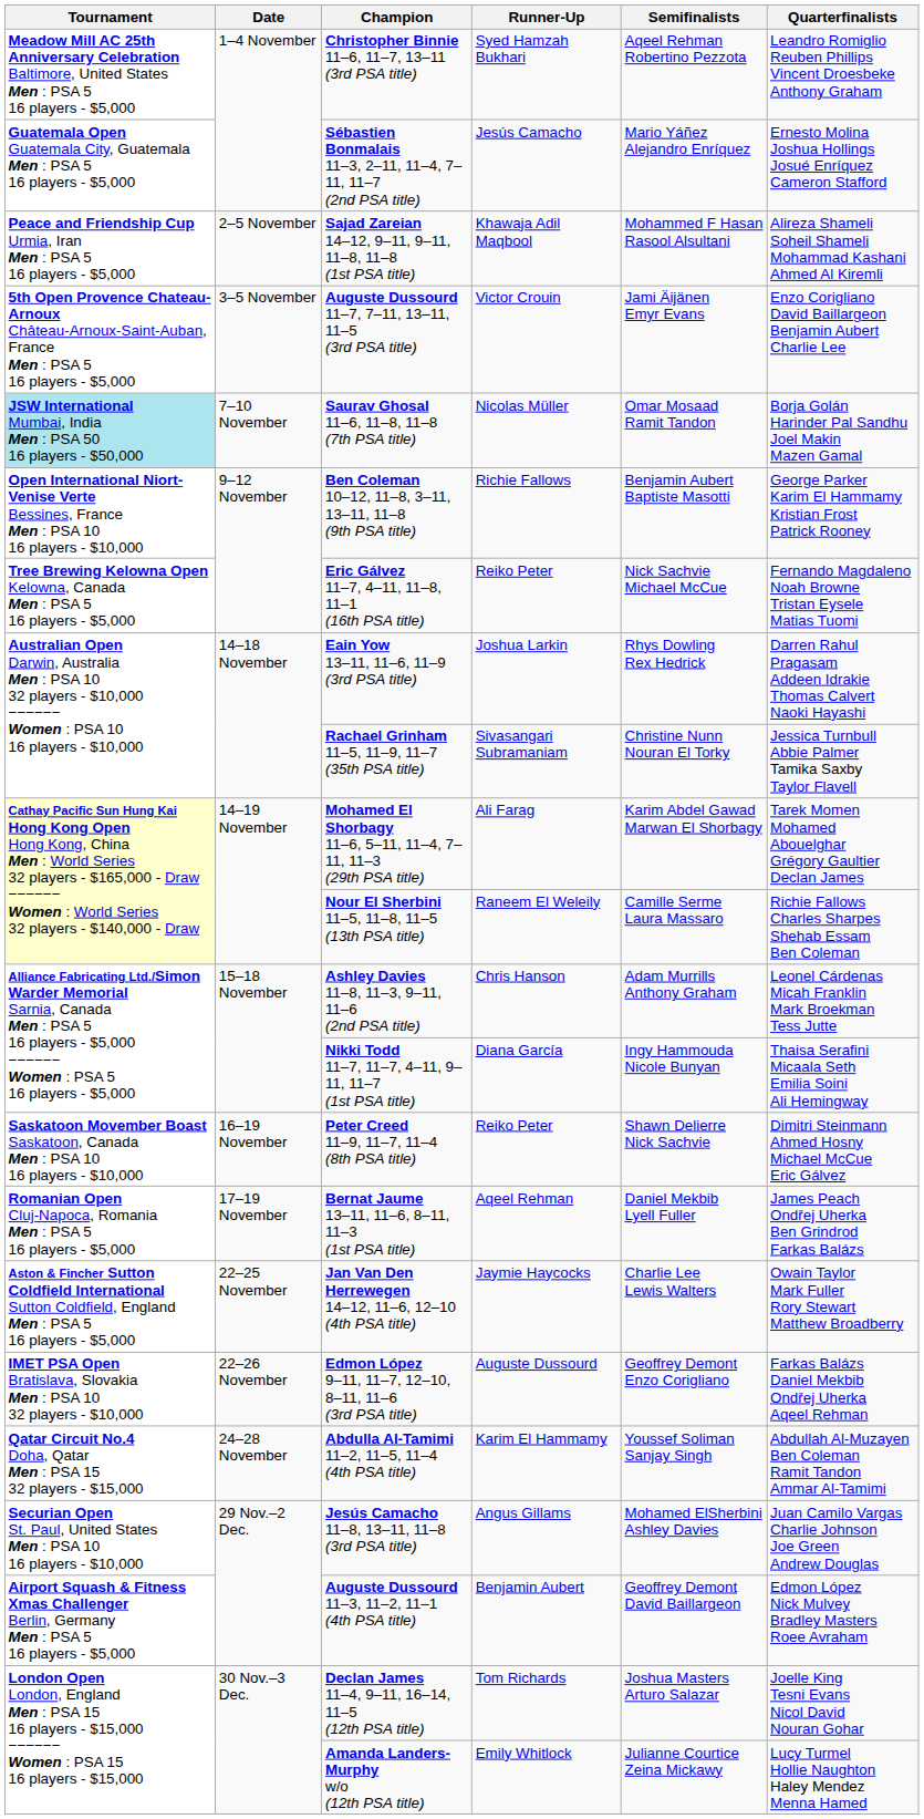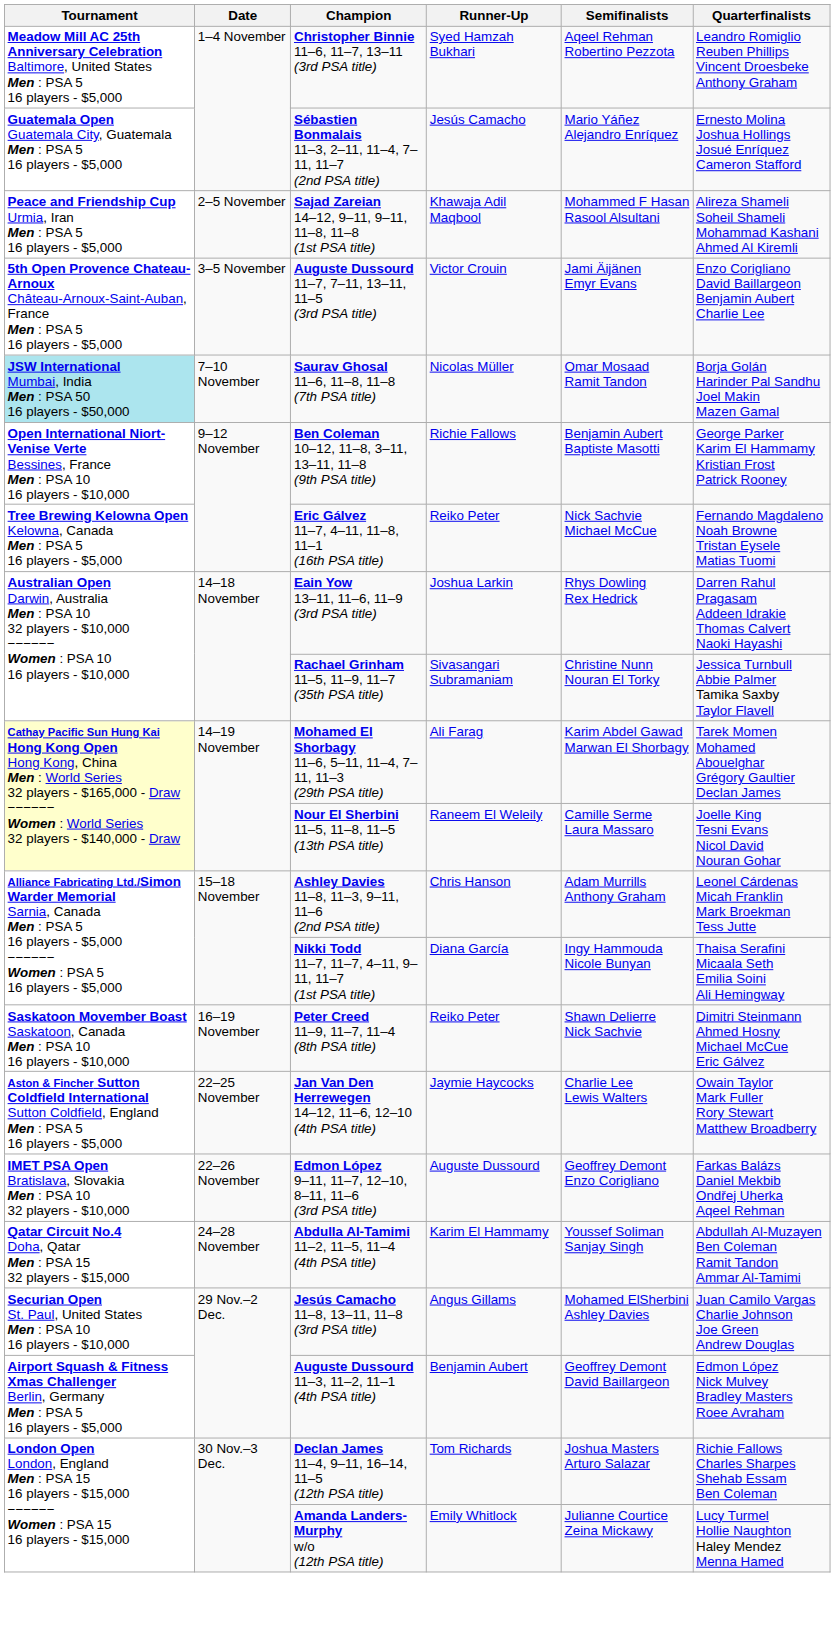Nour El Sherbini 11–5, 11–8, 11–5 (13th PSA title) | Quarterfinalists: Richie Fallows Charles Sharpes Shehab Essam Ben Coleman -> Joelle King Tesni Evans Nicol David Nouran Gohar
- row: Romanian Open Cluj-Napoca, Romania Men : PSA 5 16 players - $5,000 | 17–19 November | Bernat Jaume 13–11, 11–6, 8–11, 11–3 (1st PSA title) | Aqeel Rehman | Daniel Mekbib Lyell Fuller | James Peach Ondřej Uherka Ben Grindrod Farkas Balázs
Declan James 11–4, 9–11, 16–14, 11–5 (12th PSA title) | Quarterfinalists: Joelle King Tesni Evans Nicol David Nouran Gohar -> Richie Fallows Charles Sharpes Shehab Essam Ben Coleman
